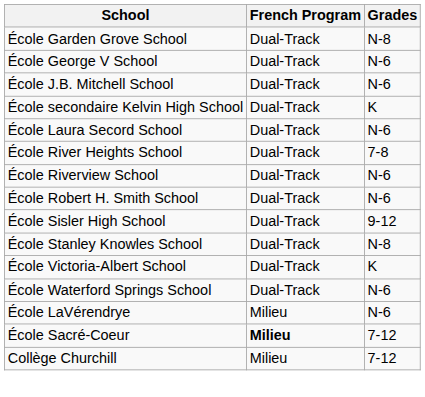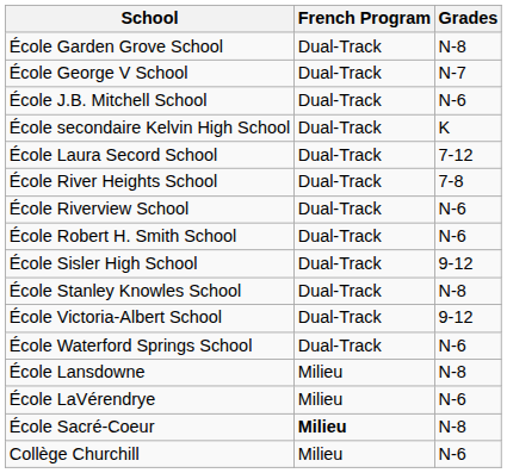École George V School | Grades: N-6 -> N-7
École Laura Secord School | Grades: N-6 -> 7-12
École Victoria-Albert School | Grades: K -> 9-12
+ row: École Lansdowne | Milieu | N-8
École Sacré-Coeur | Grades: 7-12 -> N-8
Collège Churchill | Grades: 7-12 -> N-6
